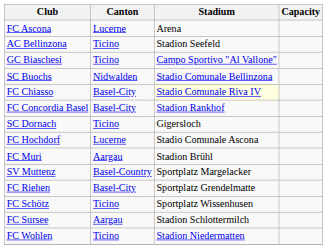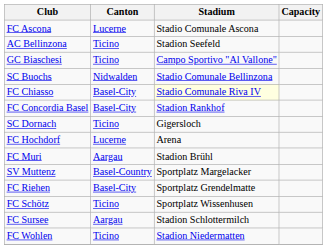FC Ascona | Stadium: Arena -> Stadio Comunale Ascona
FC Hochdorf | Stadium: Stadio Comunale Ascona -> Arena
